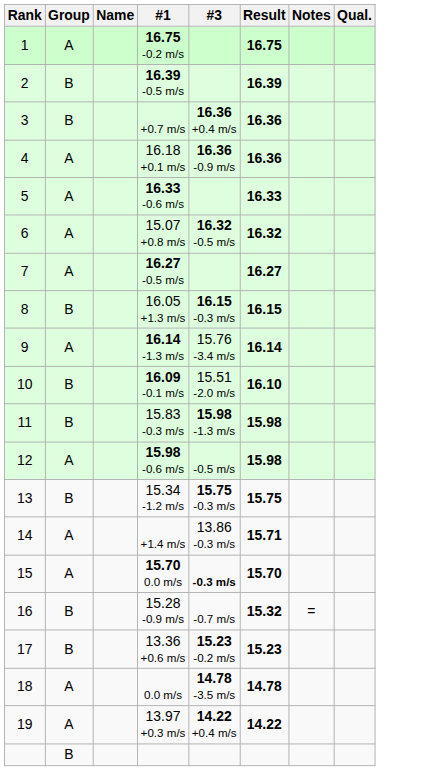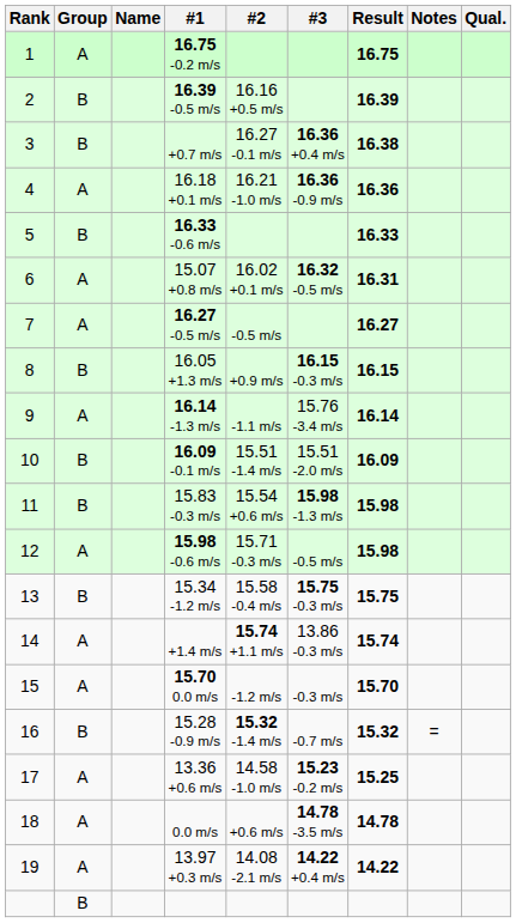+ column: #2 | 16.16 +0.5 m/s | 16.27 -0.1 m/s | 16.21 -1.0 m/s | 16.02 +0.1 m/s | -0.5 m/s | +0.9 m/s | -1.1 m/s | 15.51 -1.4 m/s | 15.54 +0.6 m/s | 15.71 -0.3 m/s | 15.58 -0.4 m/s | 15.74 +1.1 m/s | -1.2 m/s | 15.32 -1.4 m/s | 14.58 -1.0 m/s | +0.6 m/s | 14.08 -2.1 m/s
+0.7 m/s | Result: 16.36 -> 16.38
16.33 -0.6 m/s | Group: A -> B
15.07 +0.8 m/s | Result: 16.32 -> 16.31
16.09 -0.1 m/s | Result: 16.10 -> 16.09
+1.4 m/s | Result: 15.71 -> 15.74
15.70 0.0 m/s | #3: bold -> normal
13.36 +0.6 m/s | Group: B -> A
13.36 +0.6 m/s | Result: 15.23 -> 15.25
